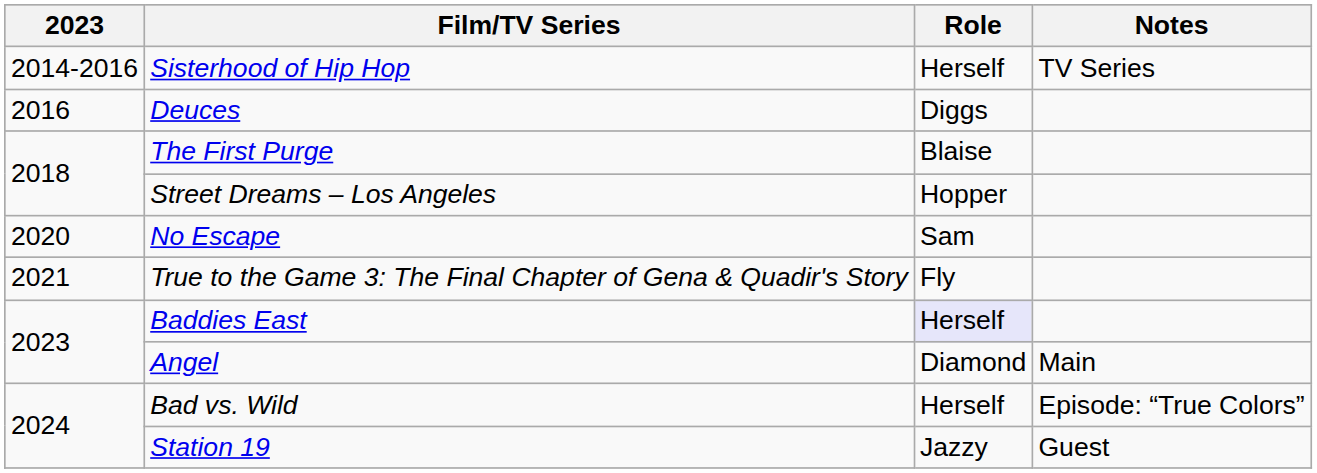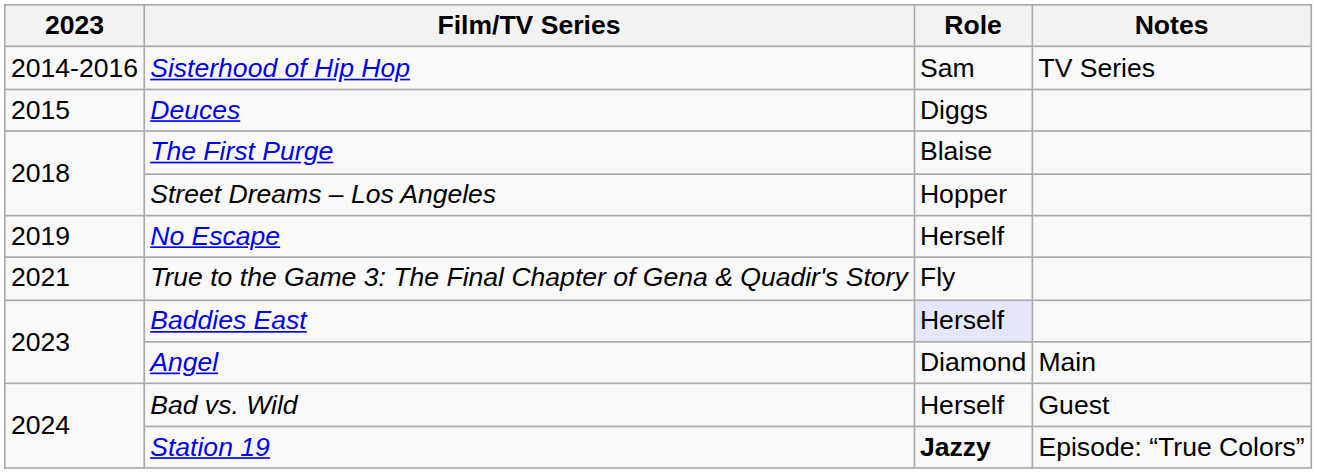Sisterhood of Hip Hop | Role: Herself -> Sam
Deuces | 2023: 2016 -> 2015
No Escape | 2023: 2020 -> 2019
No Escape | Role: Sam -> Herself
Bad vs. Wild | Notes: Episode: “True Colors” -> Guest
Station 19 | Role: normal -> bold
Station 19 | Notes: Guest -> Episode: “True Colors”
